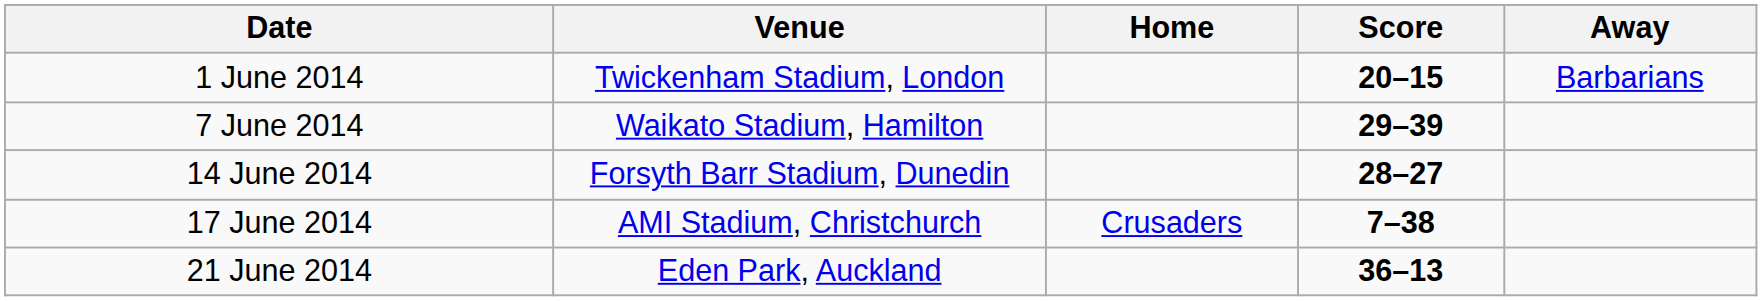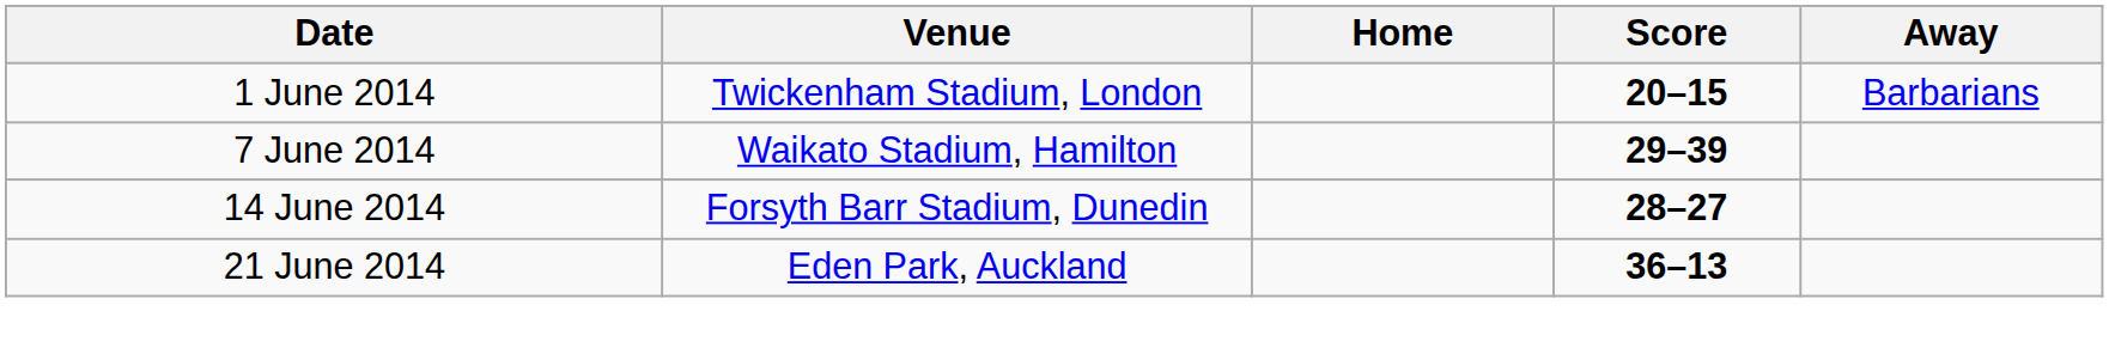- row: 17 June 2014 | AMI Stadium, Christchurch | Crusaders | 7–38
